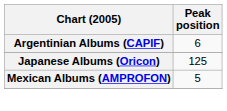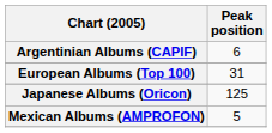+ row: European Albums (Top 100) | 31
